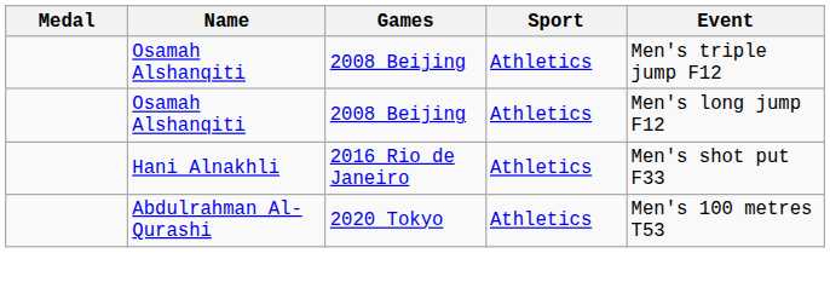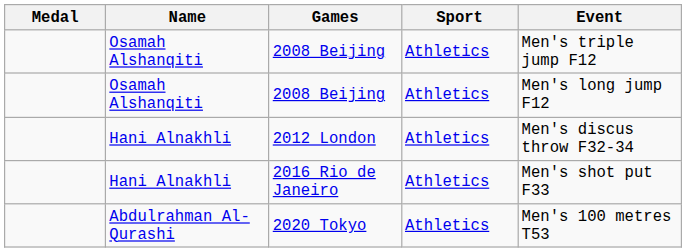+ row: Hani Alnakhli | 2012 London | Athletics | Men's discus throw F32-34
